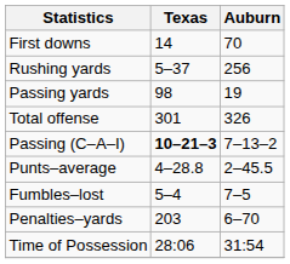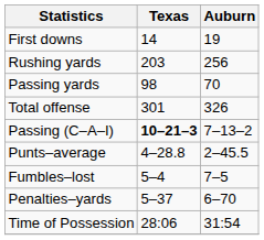First downs | Auburn: 70 -> 19
Rushing yards | Texas: 5–37 -> 203
Passing yards | Auburn: 19 -> 70
Penalties–yards | Texas: 203 -> 5–37
